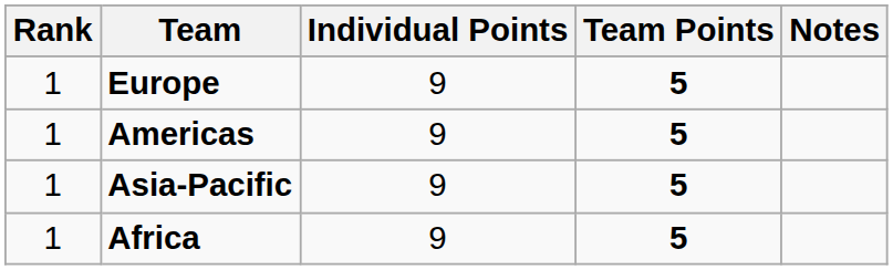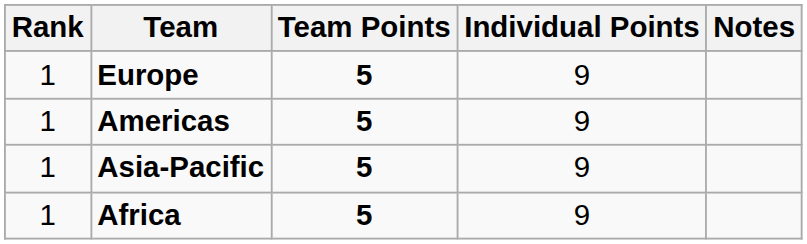columns swapped: Individual Points <-> Team Points
